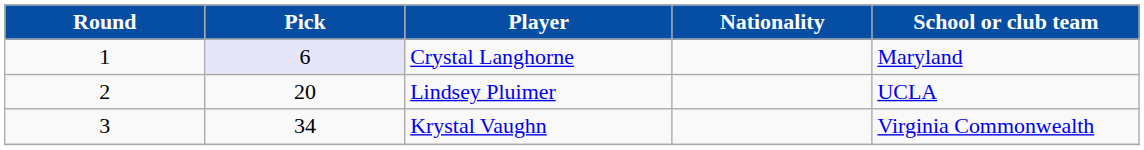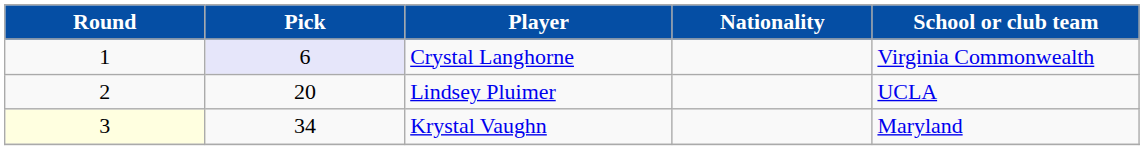Crystal Langhorne | School or club team: Maryland -> Virginia Commonwealth
Krystal Vaughn | Round: no background -> lightyellow background
Krystal Vaughn | School or club team: Virginia Commonwealth -> Maryland
